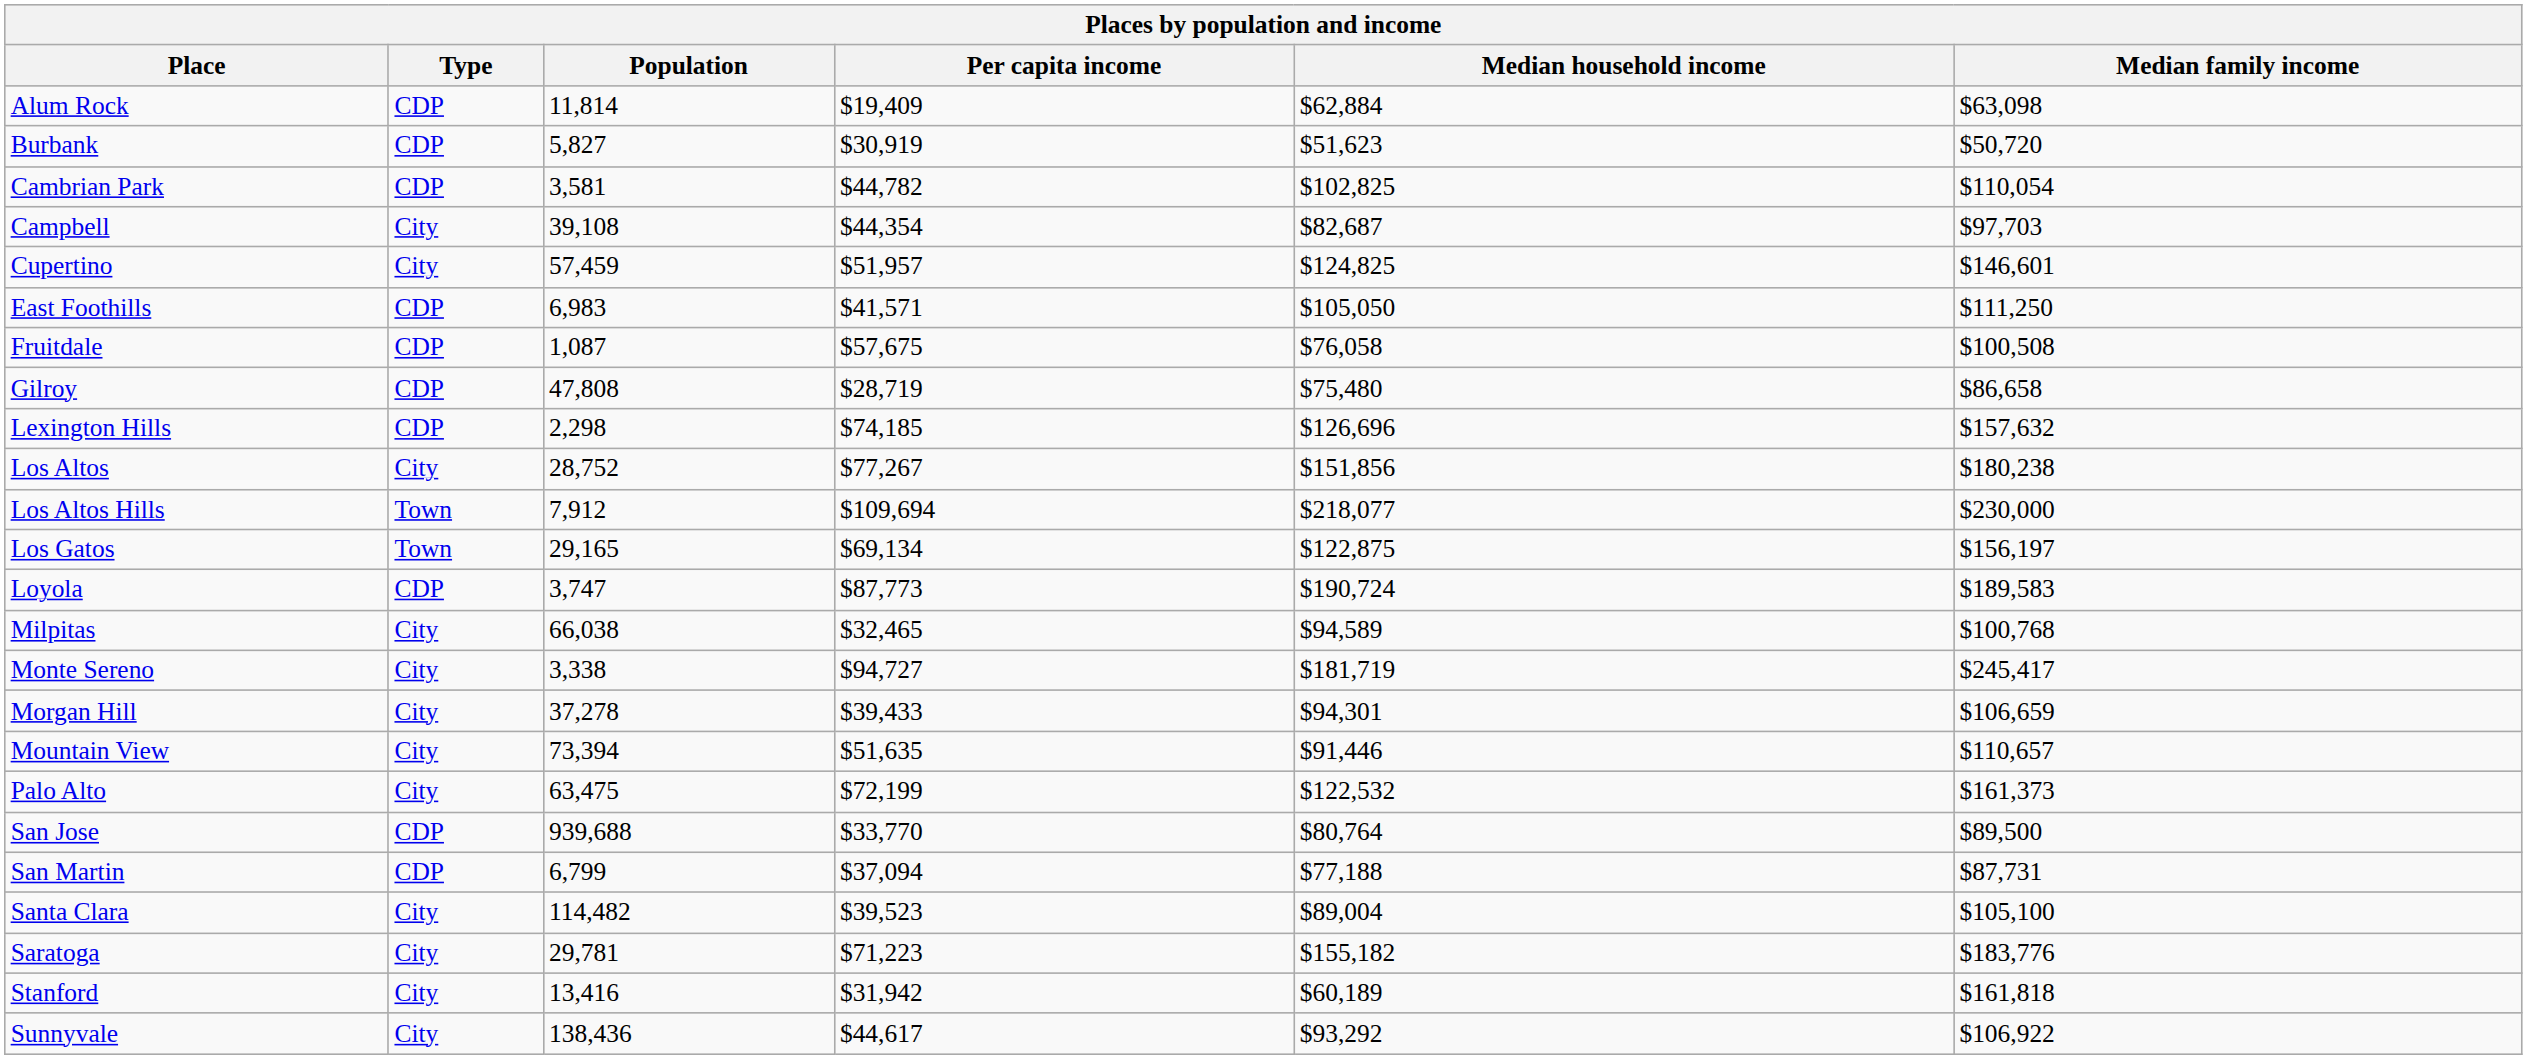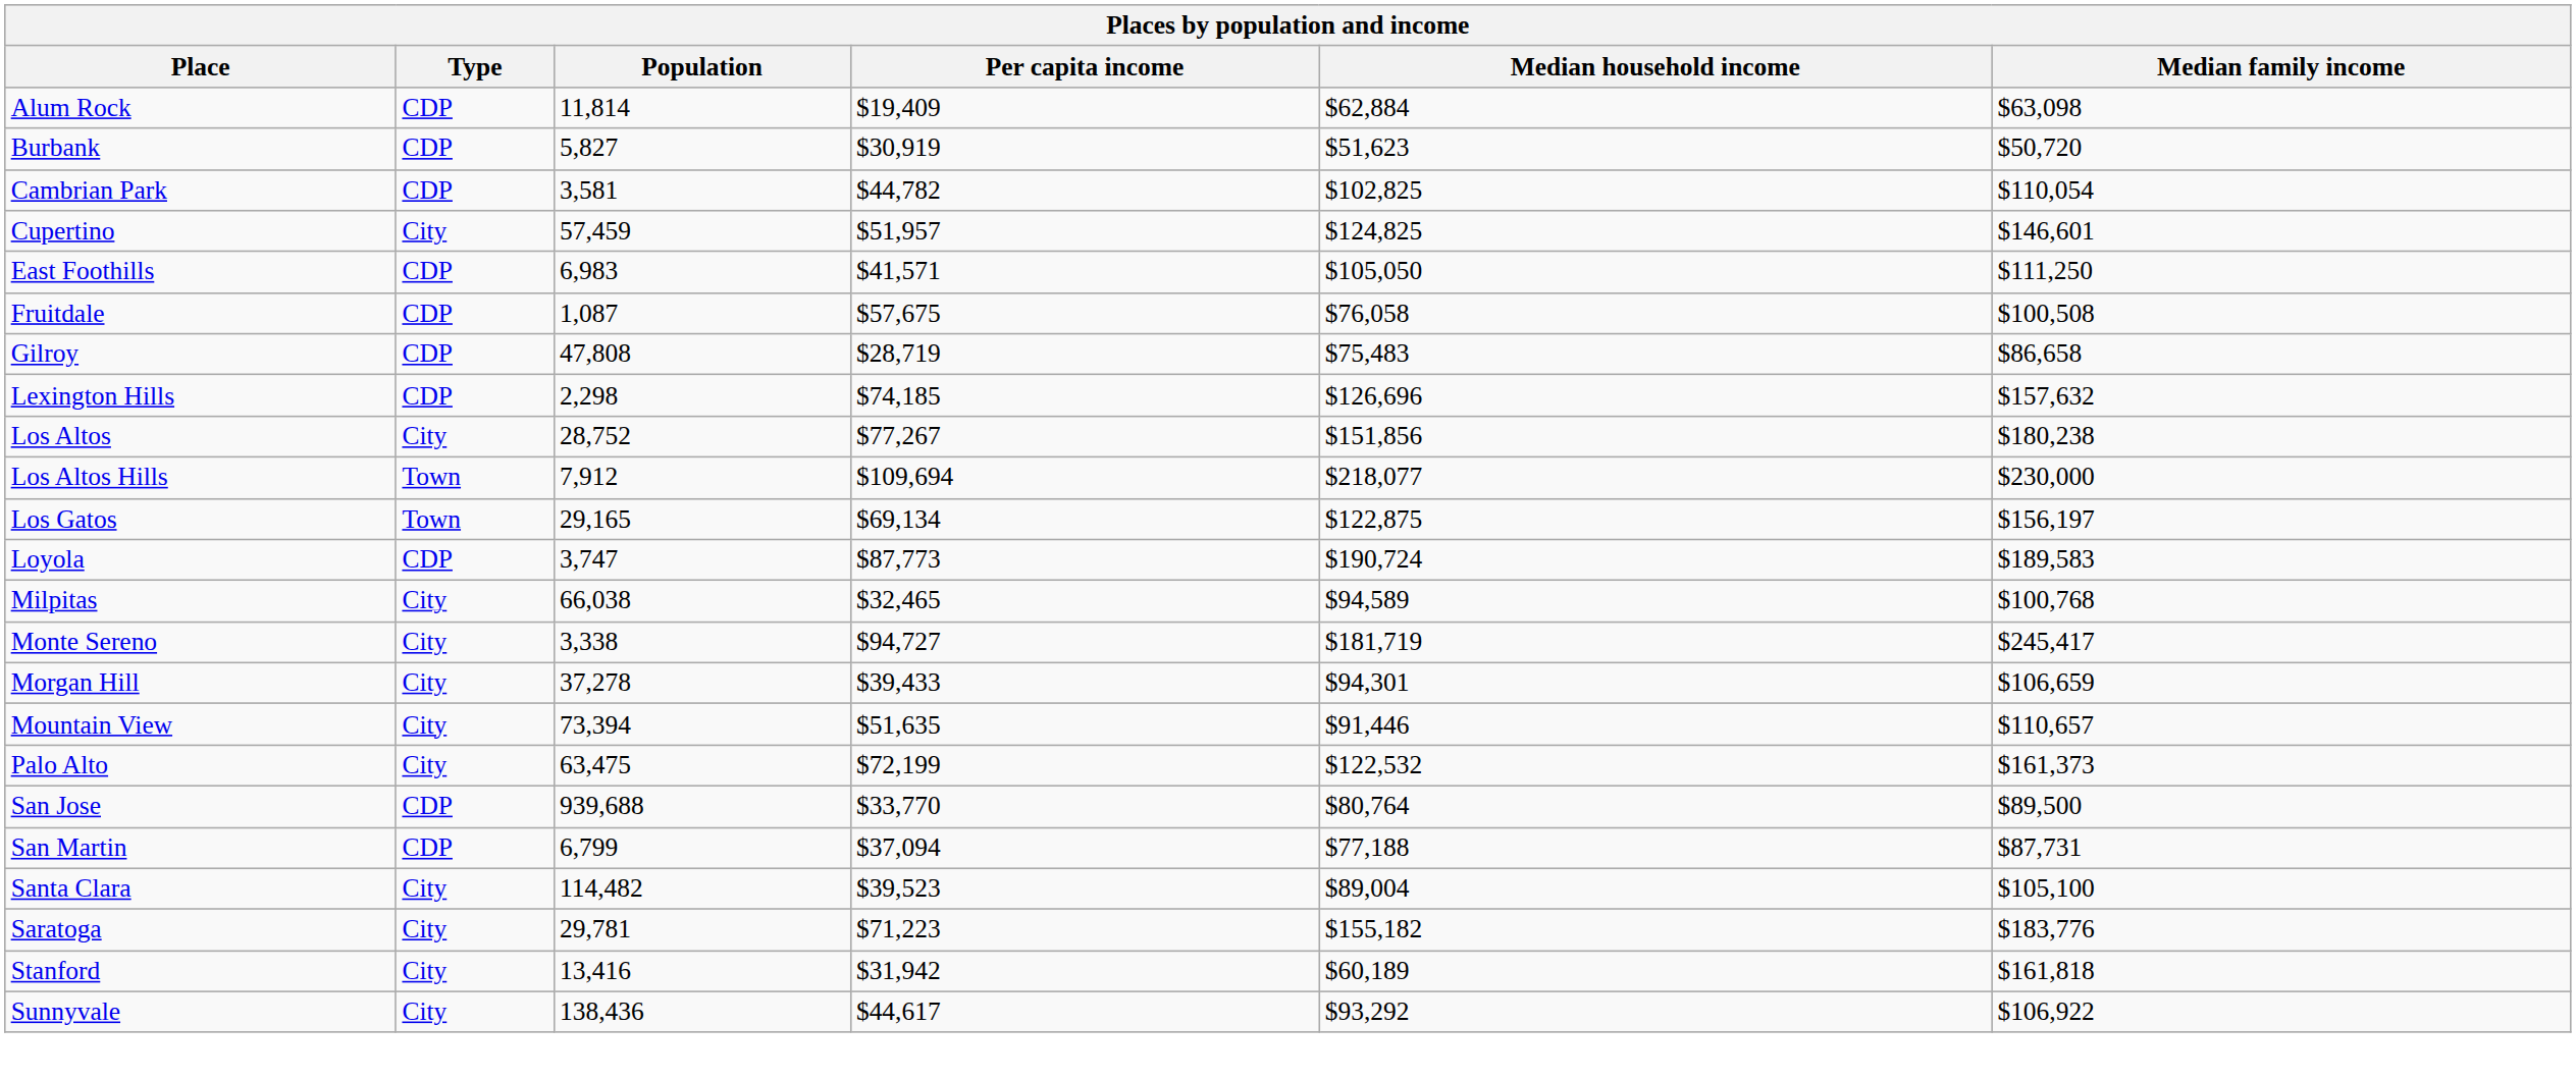- row: Campbell | City | 39,108 | $44,354 | $82,687 | $97,703
Gilroy | Median household income: $75,480 -> $75,483
